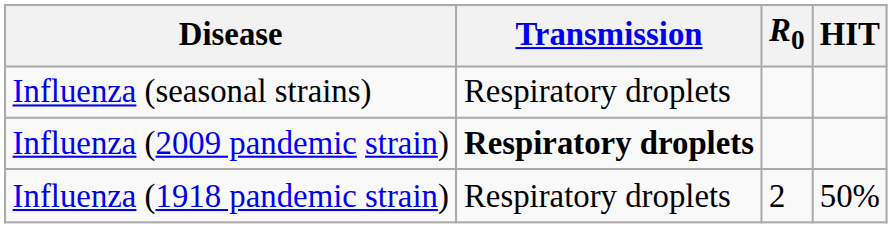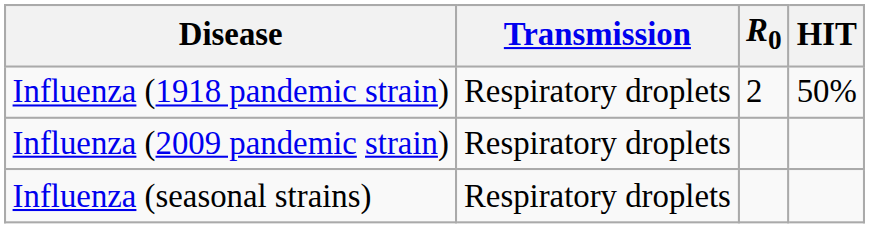rows swapped: Influenza (1918 pandemic strain) <-> Influenza (seasonal strains)
Influenza (2009 pandemic strain) | Transmission: bold -> normal
